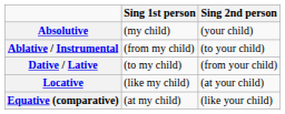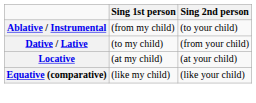- row: Absolutive | (my child) | (your child)
Locative | Sing 1st person: (like my child) -> (at my child)
Equative (comparative) | Sing 1st person: (at my child) -> (like my child)
